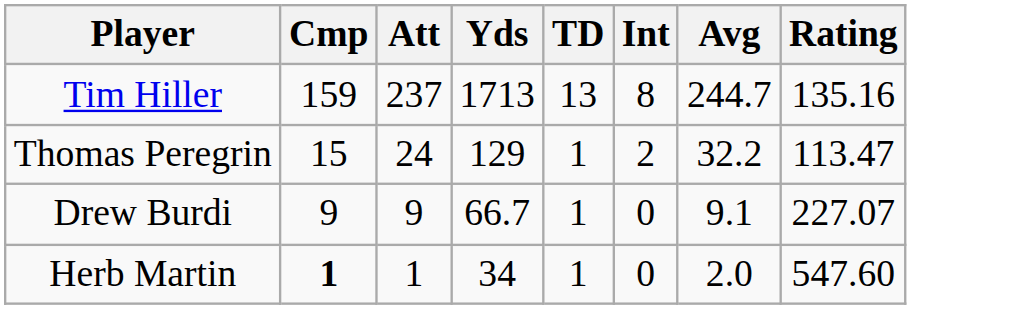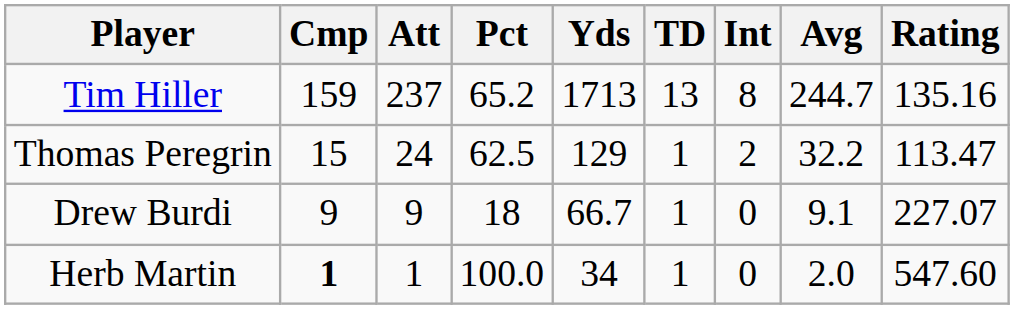+ column: Pct | 65.2 | 62.5 | 18 | 100.0
